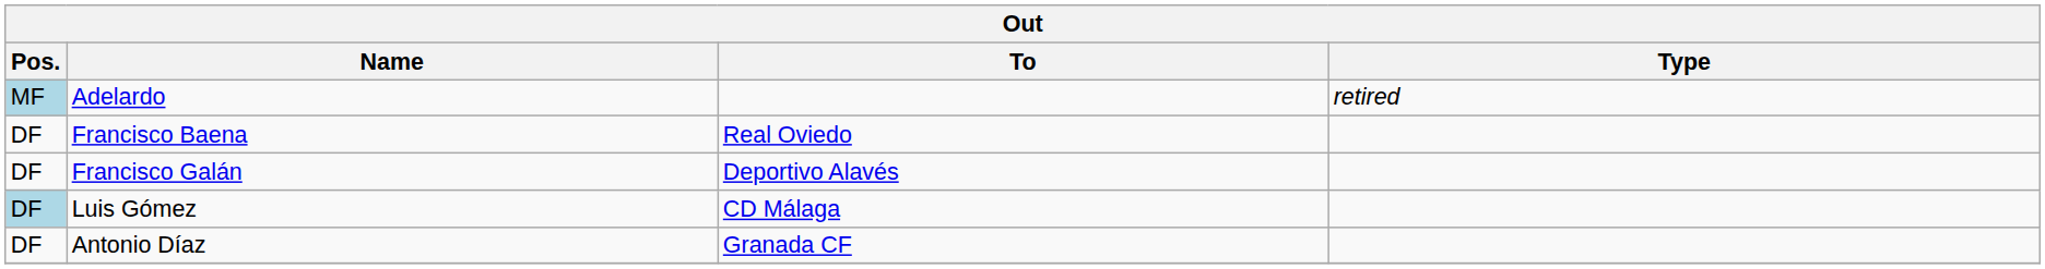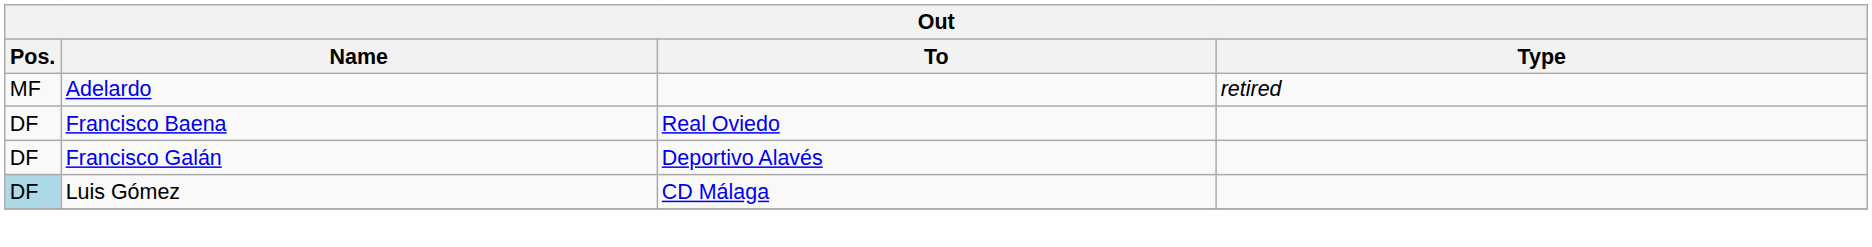Adelardo | Pos.: lightblue background -> no background
- row: DF | Antonio Díaz | Granada CF
